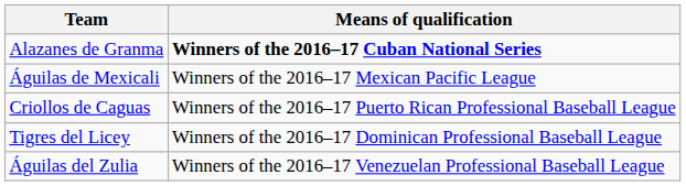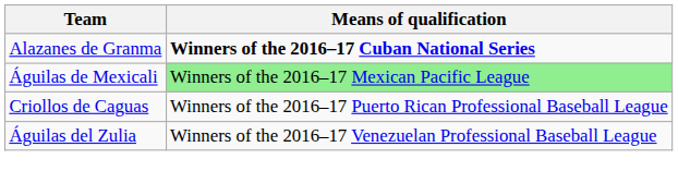Águilas de Mexicali | Means of qualification: no background -> lightgreen background
- row: Tigres del Licey | Winners of the 2016–17 Dominican Professional Baseball League
